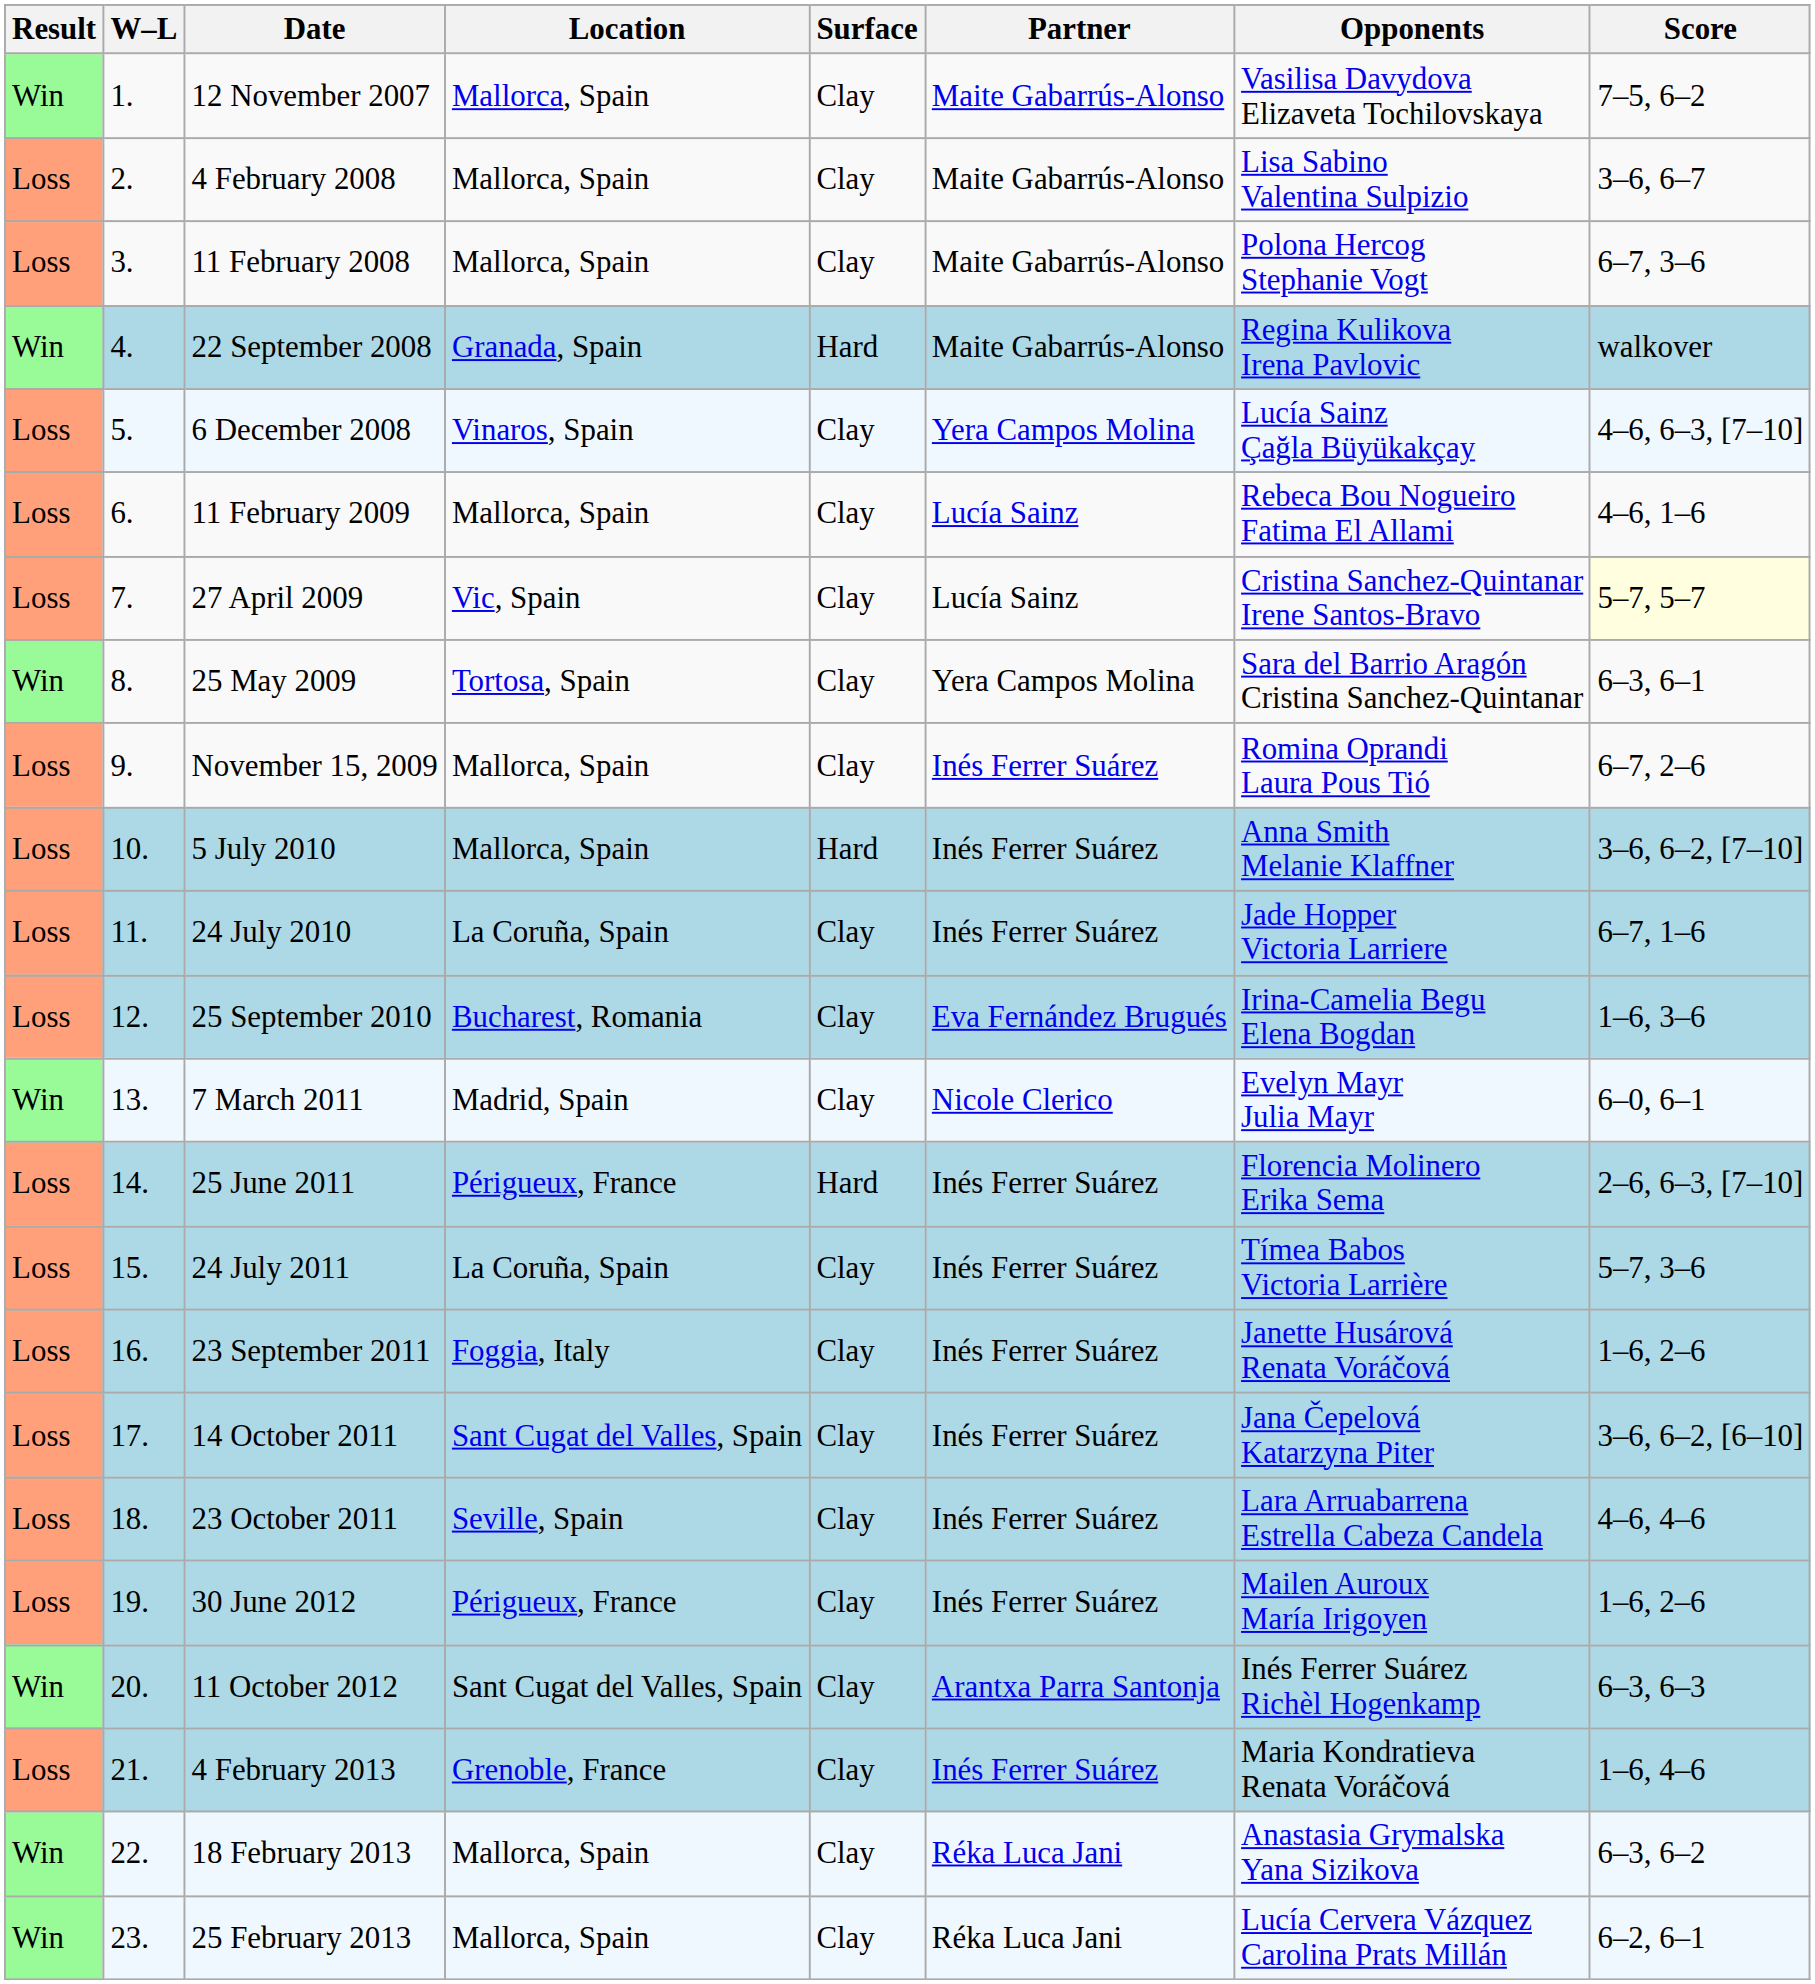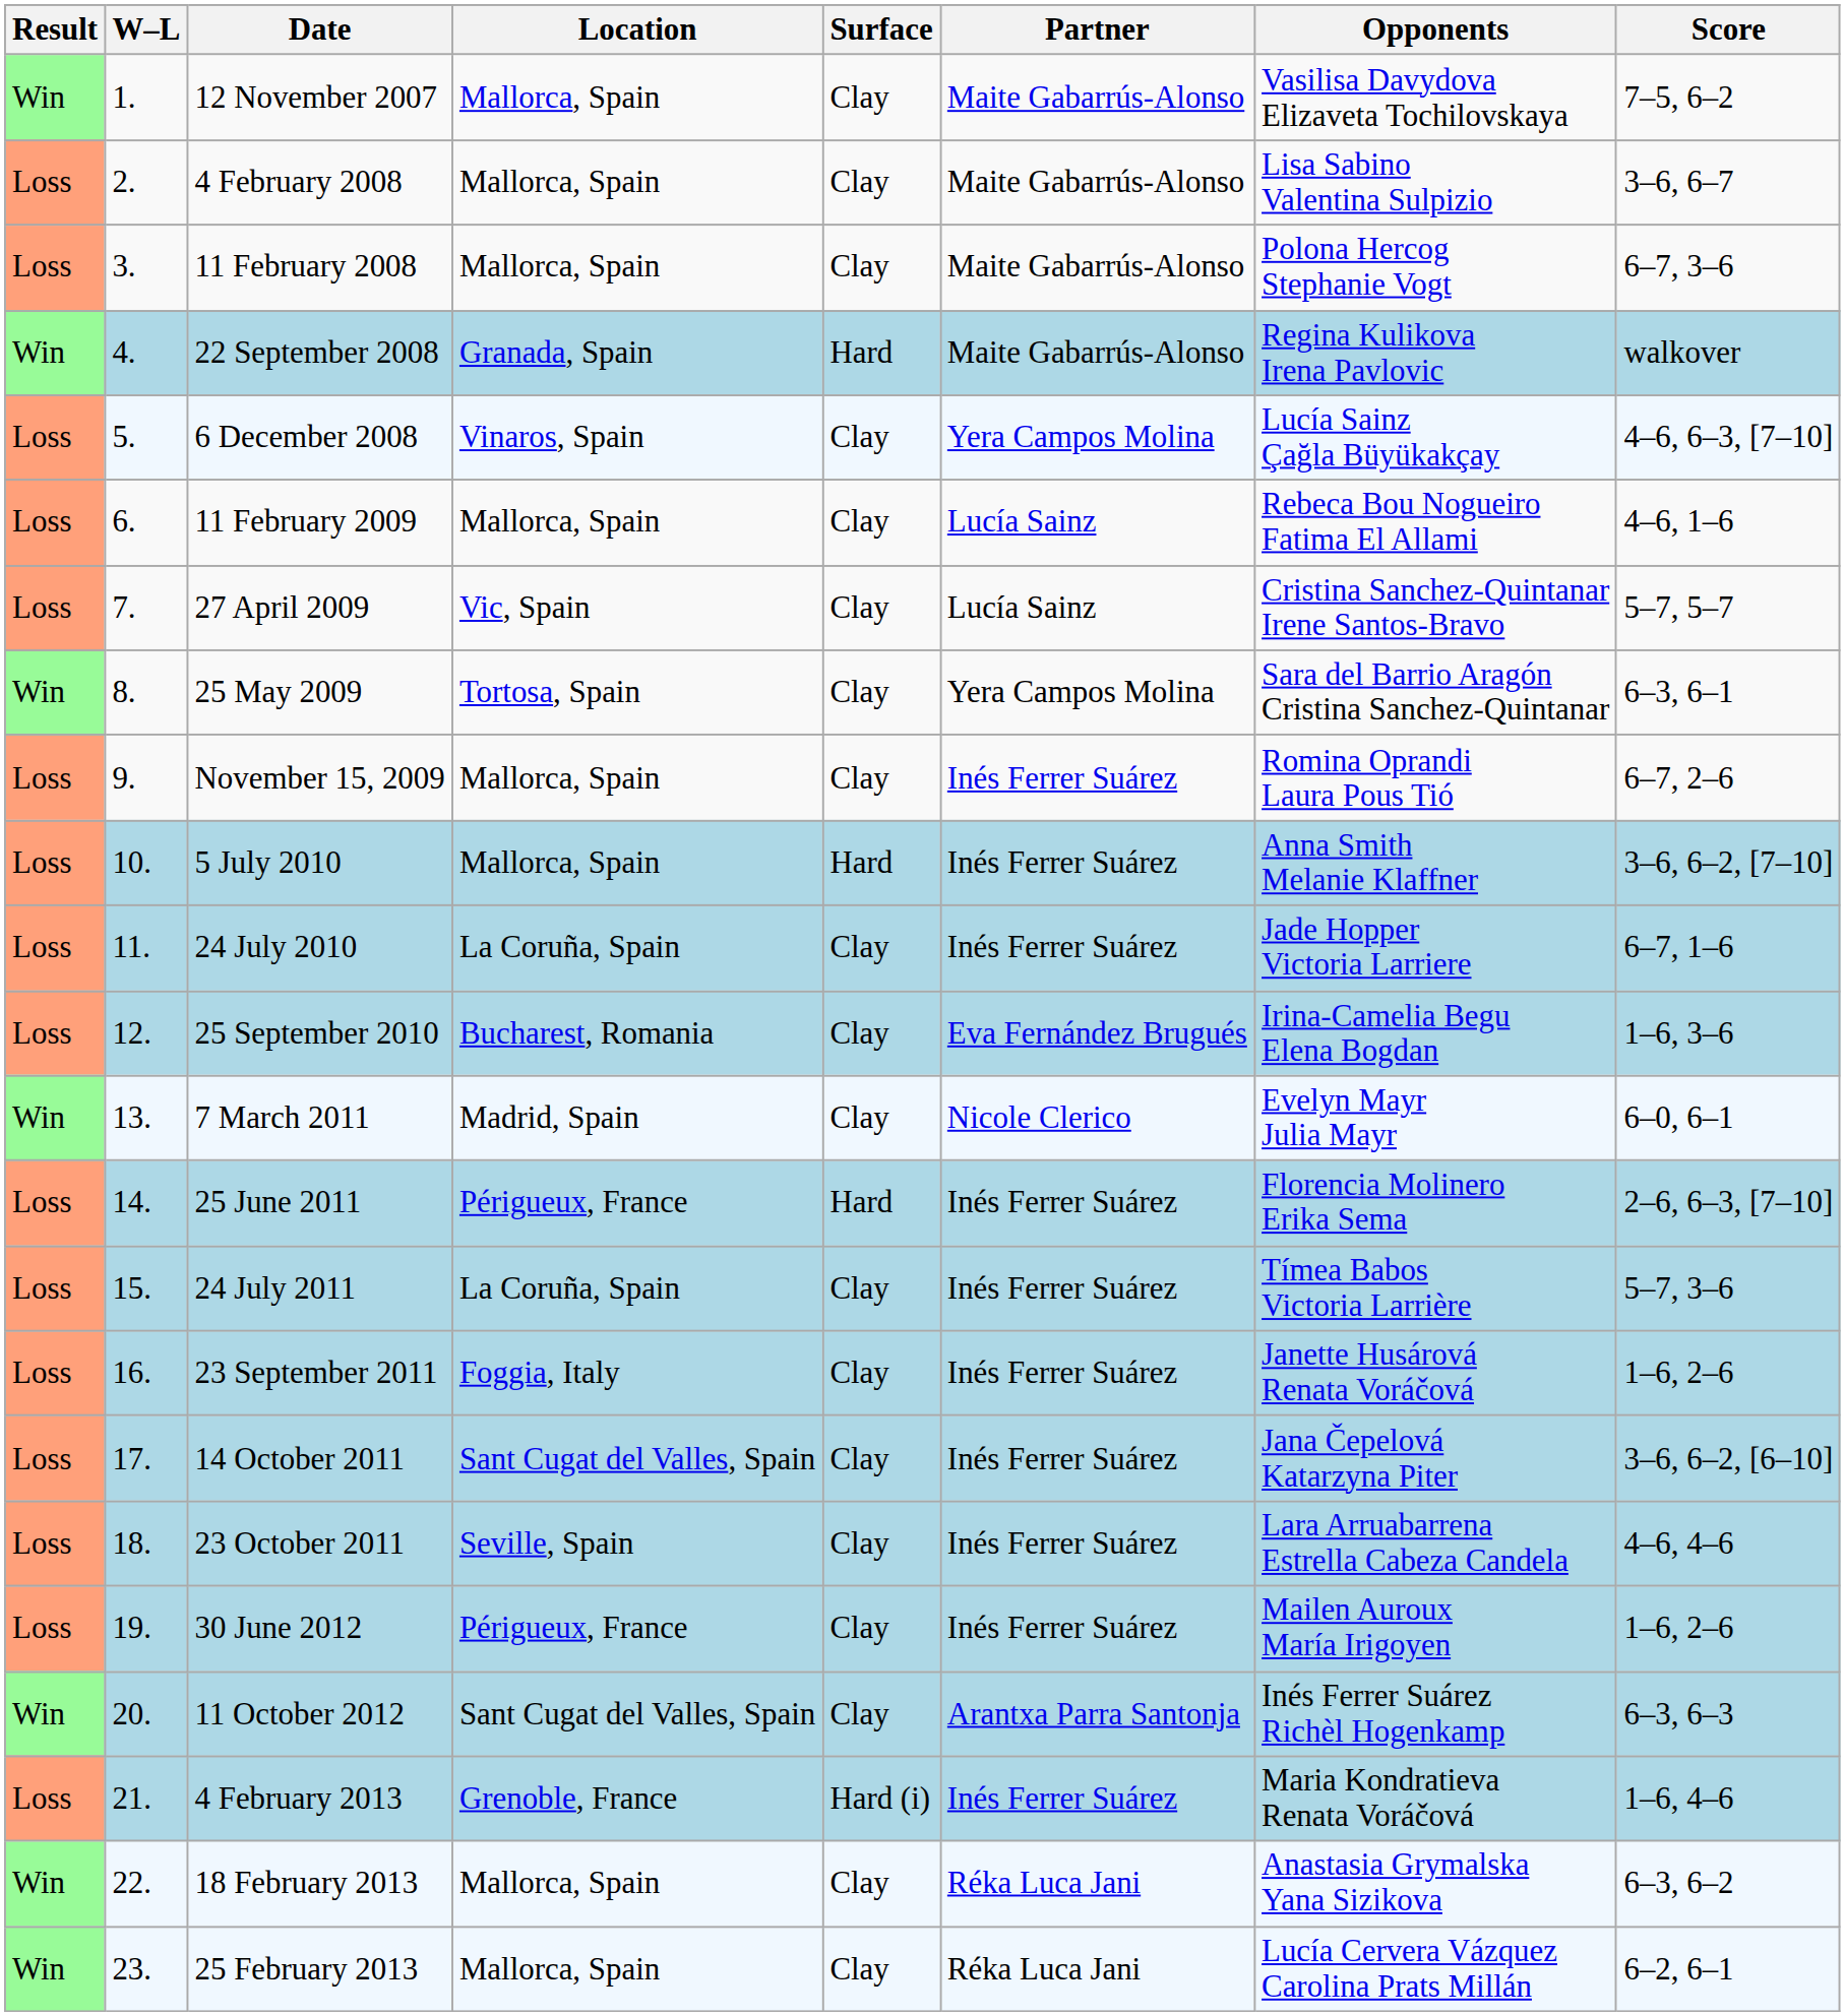27 April 2009 | Score: lightyellow background -> no background
4 February 2013 | Surface: Clay -> Hard (i)
